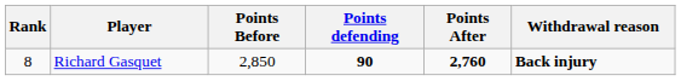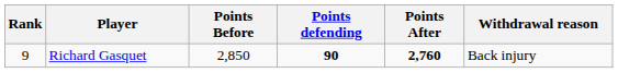Richard Gasquet | Rank: 8 -> 9
Richard Gasquet | Withdrawal reason: bold -> normal
